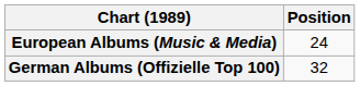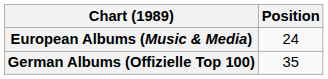German Albums (Offizielle Top 100) | Position: 32 -> 35
